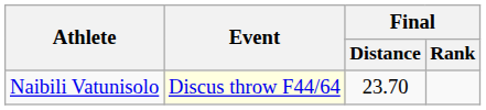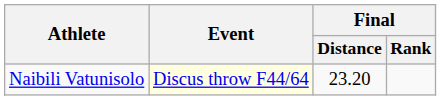Naibili Vatunisolo | Final / Distance: 23.70 -> 23.20
